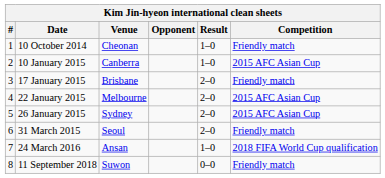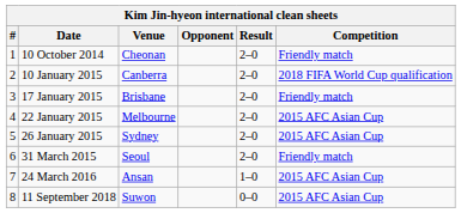10 October 2014 | Result: 1–0 -> 2–0
10 January 2015 | Result: 1–0 -> 2–0
10 January 2015 | Competition: 2015 AFC Asian Cup -> 2018 FIFA World Cup qualification
24 March 2016 | Competition: 2018 FIFA World Cup qualification -> 2015 AFC Asian Cup
11 September 2018 | Competition: Friendly match -> 2015 AFC Asian Cup
